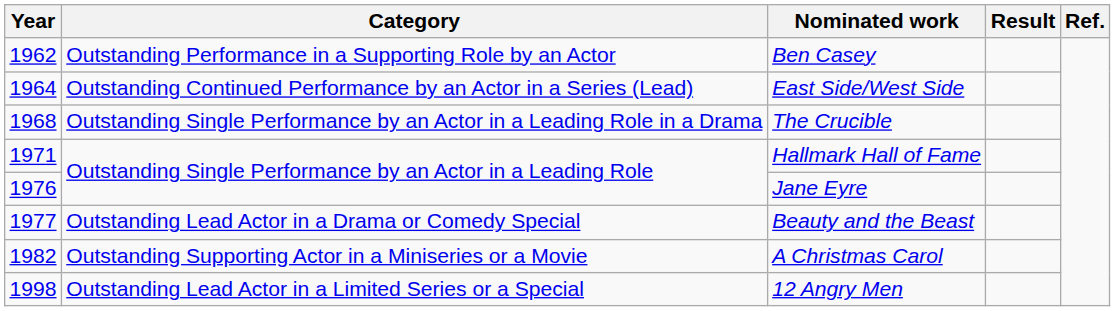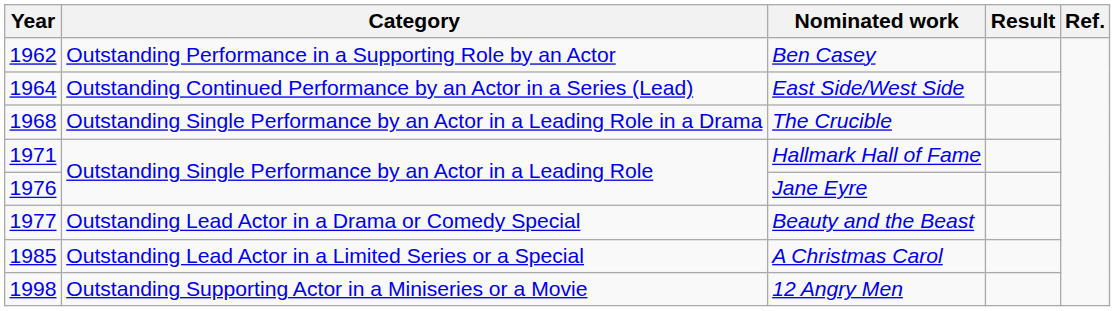A Christmas Carol | Year: 1982 -> 1985
A Christmas Carol | Category: Outstanding Supporting Actor in a Miniseries or a Movie -> Outstanding Lead Actor in a Limited Series or a Special
12 Angry Men | Category: Outstanding Lead Actor in a Limited Series or a Special -> Outstanding Supporting Actor in a Miniseries or a Movie
